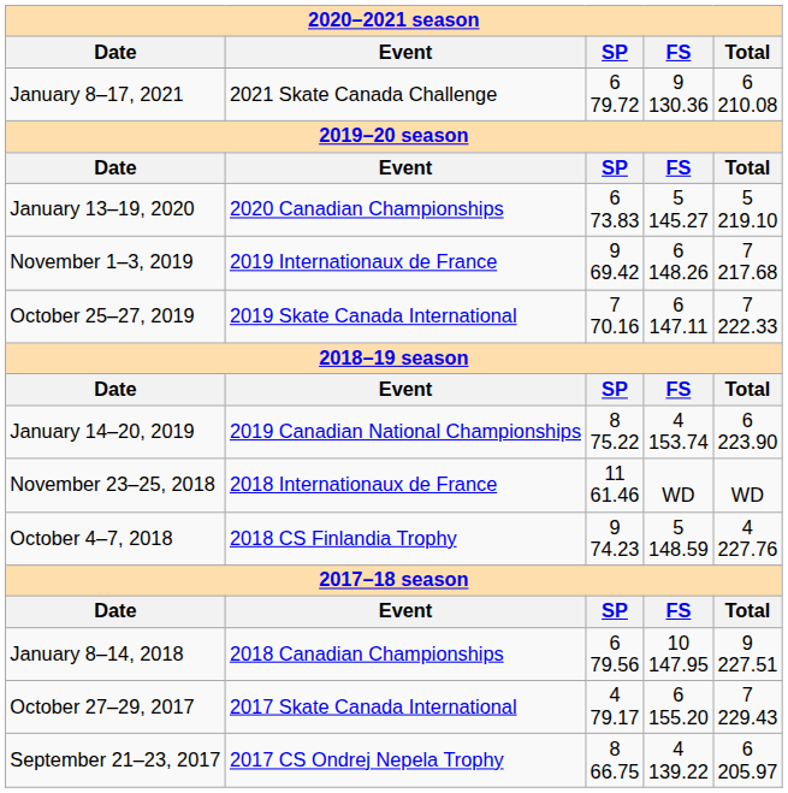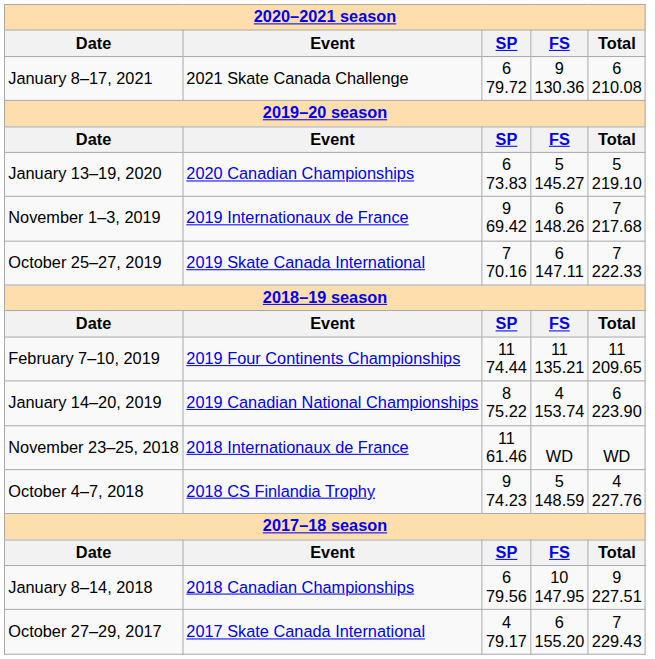+ row: February 7–10, 2019 | 2019 Four Continents Championships | 11 74.44 | 11 135.21 | 11 209.65
- row: September 21–23, 2017 | 2017 CS Ondrej Nepela Trophy | 8 66.75 | 4 139.22 | 6 205.97
